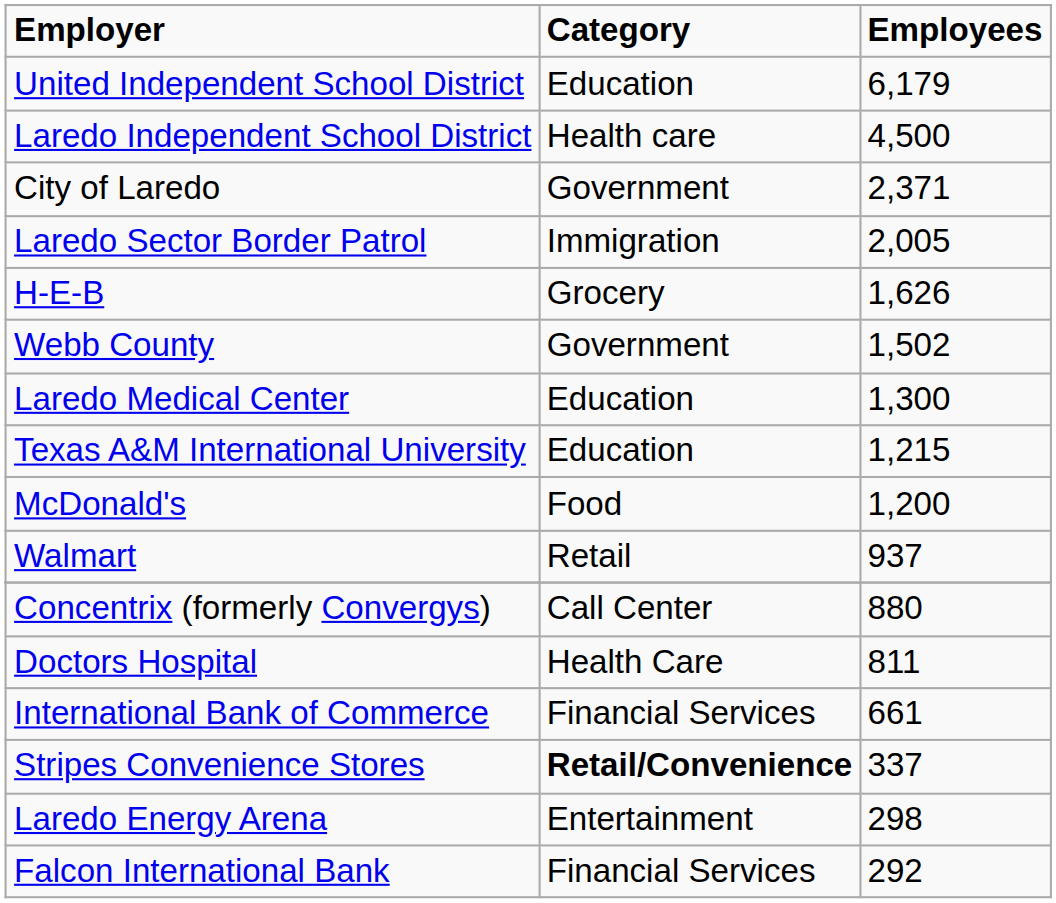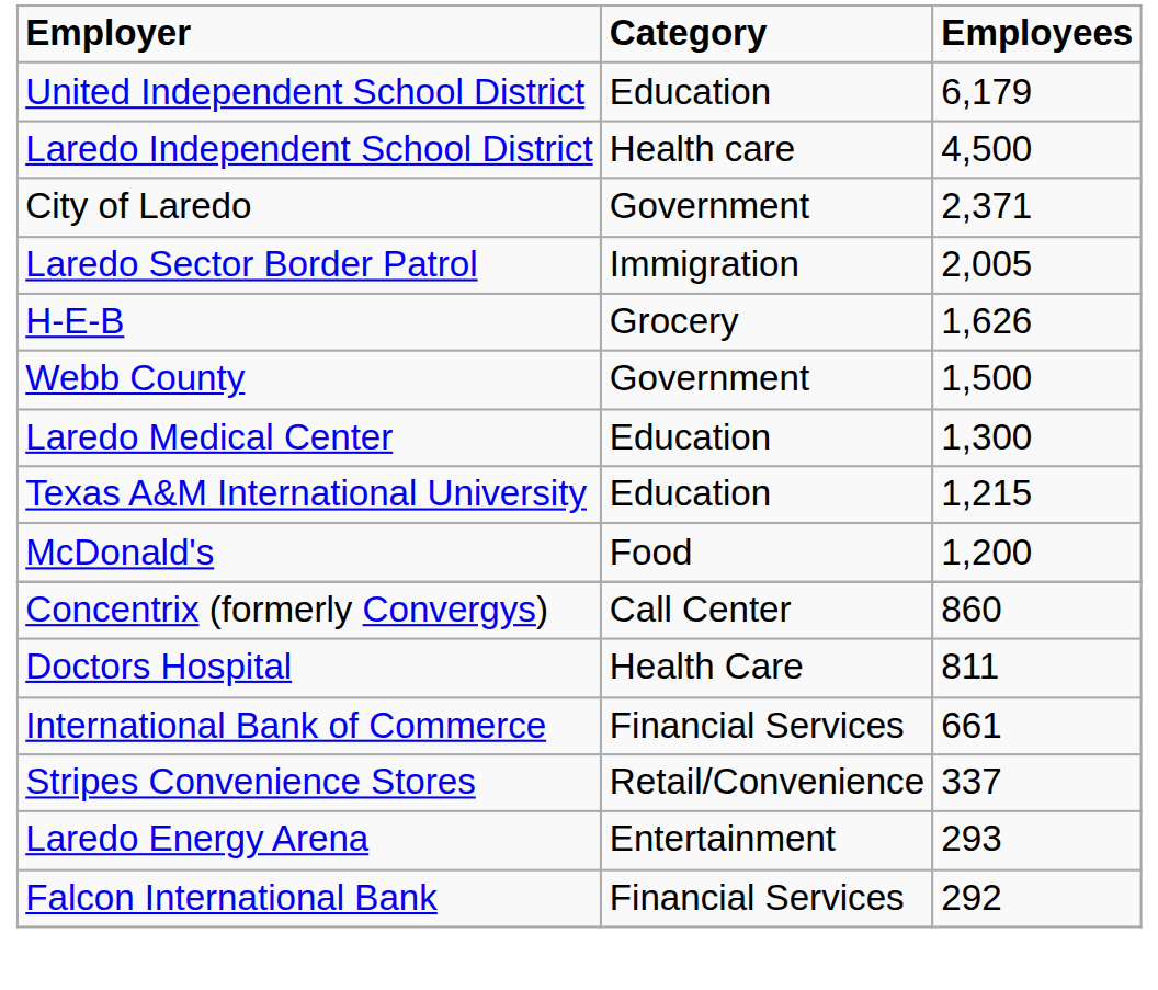Webb County | Employees: 1,502 -> 1,500
- row: Walmart | Retail | 937
Concentrix (formerly Convergys) | Employees: 880 -> 860
Stripes Convenience Stores | Category: bold -> normal
Laredo Energy Arena | Employees: 298 -> 293
